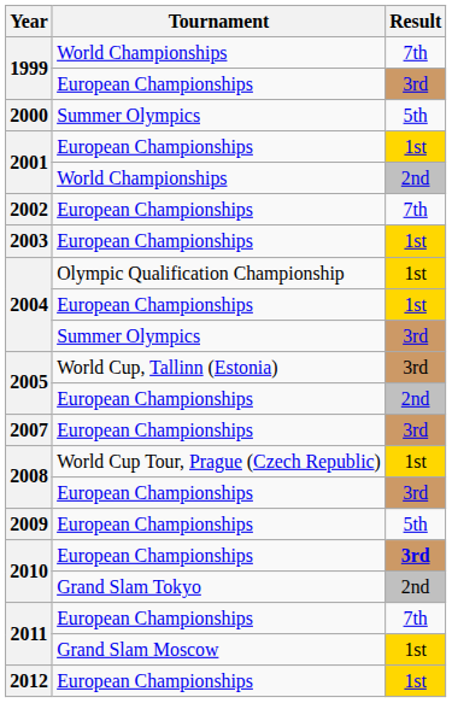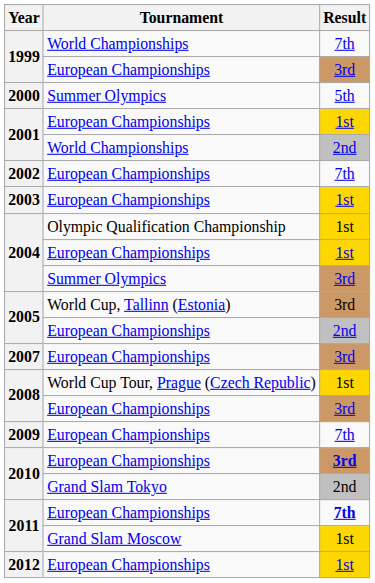2009 | Result: 5th -> 7th
2011 / European Championships | Result: normal -> bold
